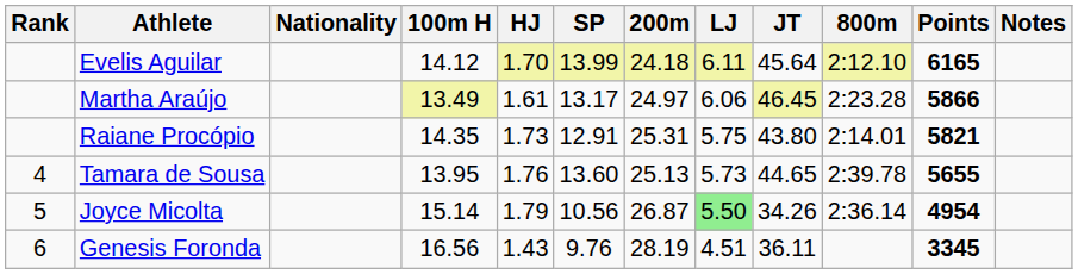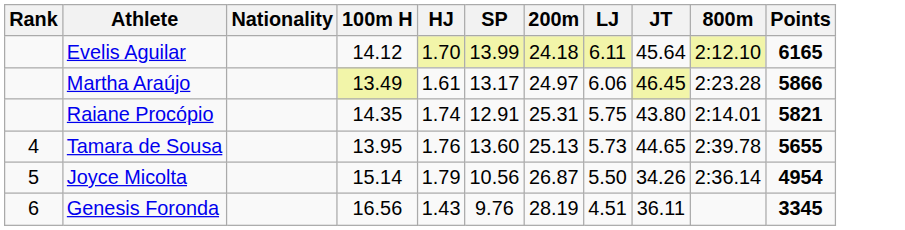- column: Notes
Raiane Procópio | HJ: 1.73 -> 1.74
Joyce Micolta | LJ: lightgreen background -> no background
